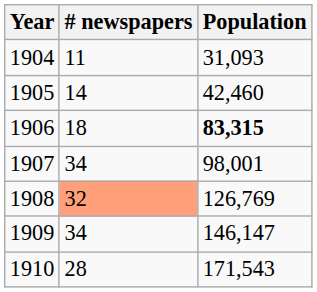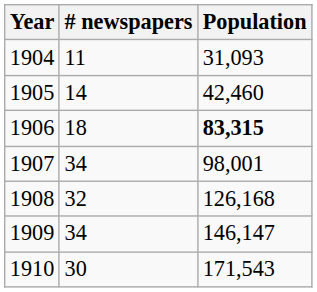1908 | # newspapers: lightsalmon background -> no background
1908 | Population: 126,769 -> 126,168
1910 | # newspapers: 28 -> 30
